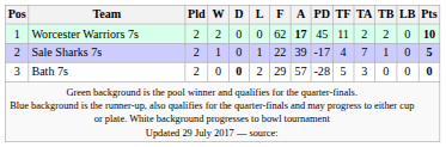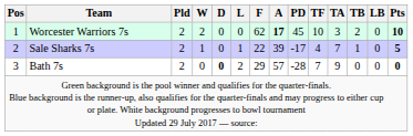Worcester Warriors 7s | TF: 11 -> 10
Worcester Warriors 7s | TA: 2 -> 3
Bath 7s | TF: 5 -> 7
Bath 7s | TA: 3 -> 9
